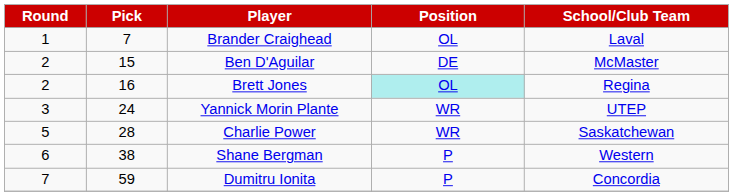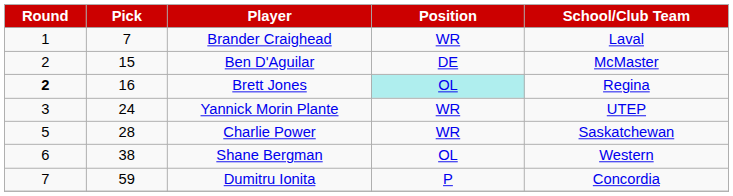Brander Craighead | Position: OL -> WR
Brett Jones | Round: normal -> bold
Shane Bergman | Position: P -> OL
